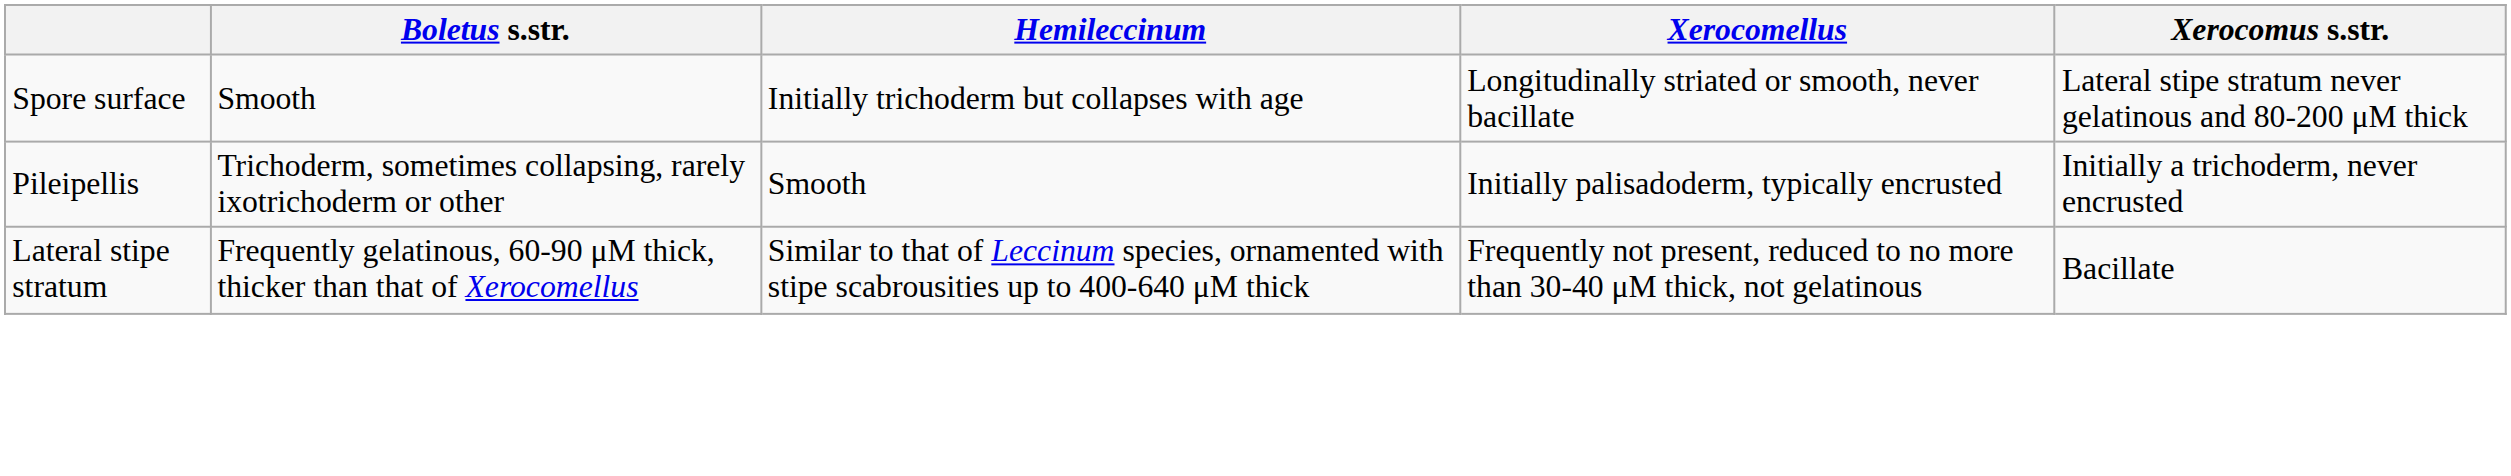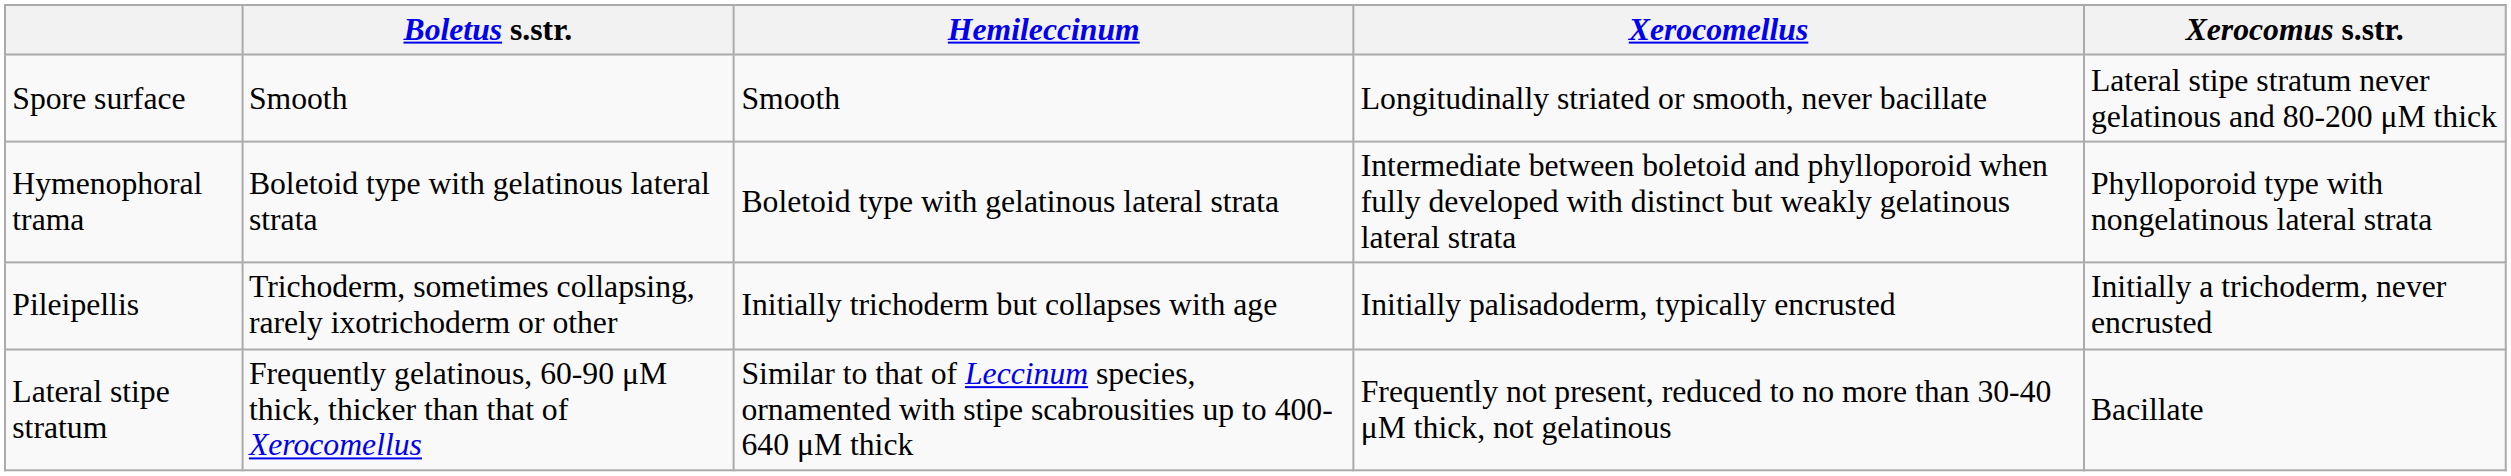Spore surface | Hemileccinum: Initially trichoderm but collapses with age -> Smooth
+ row: Hymenophoral trama | Boletoid type with gelatinous lateral strata | Boletoid type with gelatinous lateral strata | Intermediate between boletoid and phylloporoid when fully developed with distinct but weakly gelatinous lateral strata | Phylloporoid type with nongelatinous lateral strata
Pileipellis | Hemileccinum: Smooth -> Initially trichoderm but collapses with age
